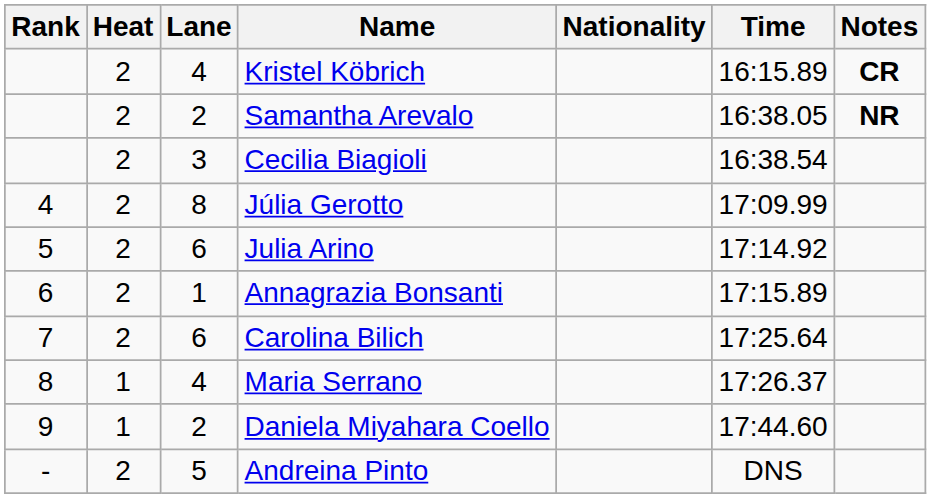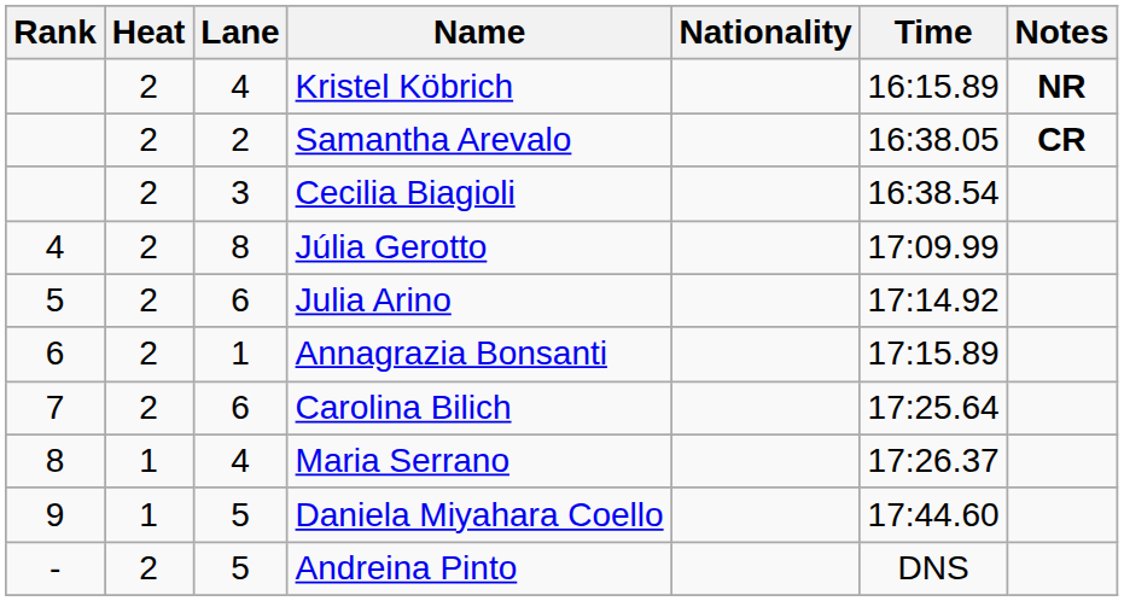Kristel Köbrich | Notes: CR -> NR
Samantha Arevalo | Notes: NR -> CR
Daniela Miyahara Coello | Lane: 2 -> 5
